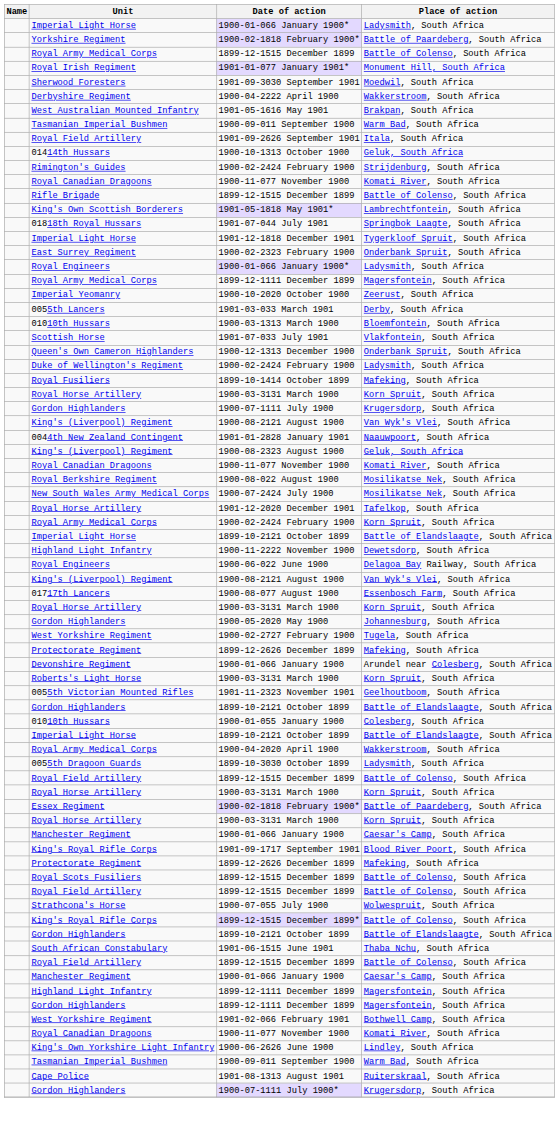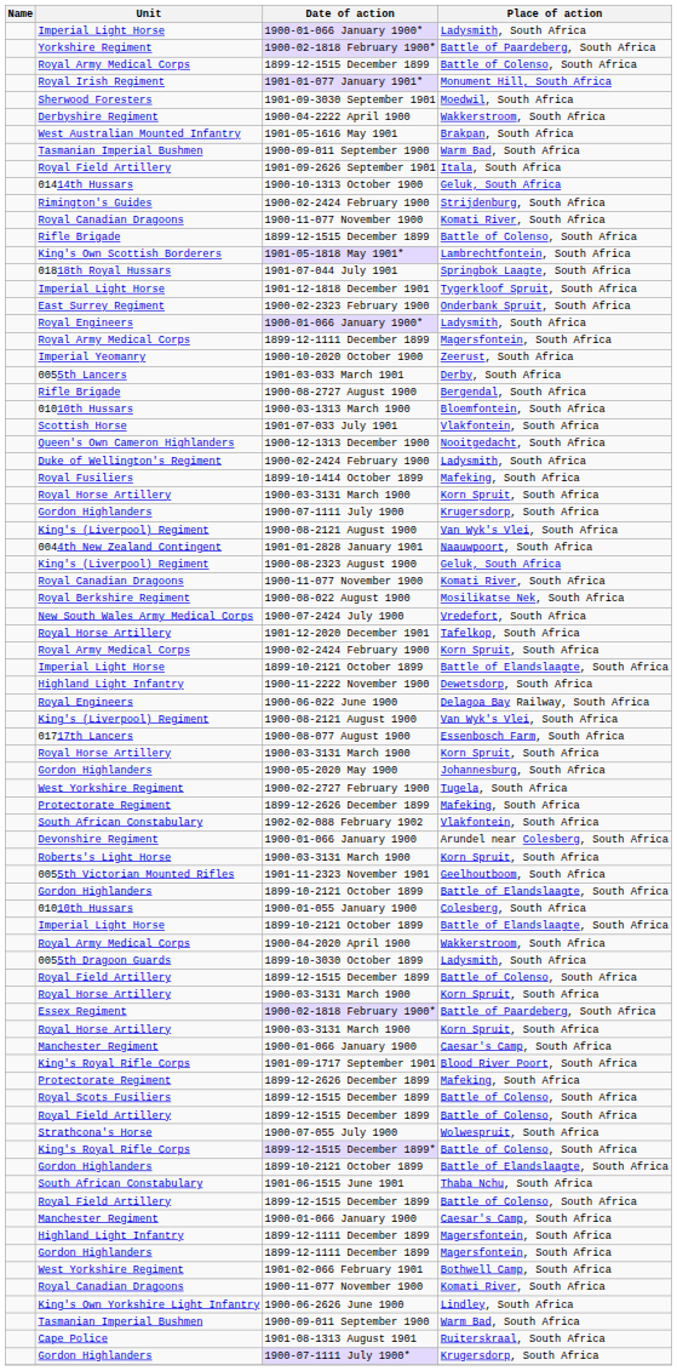+ row: Rifle Brigade | 1900-08-2727 August 1900 | Bergendal, South Africa
1900-12-1313 December 1900 | Place of action: Onderbank Spruit, South Africa -> Nooitgedacht, South Africa
1900-07-2424 July 1900 | Place of action: Mosilikatse Nek, South Africa -> Vredefort, South Africa
+ row: South African Constabulary | 1902-02-088 February 1902 | Vlakfontein, South Africa
